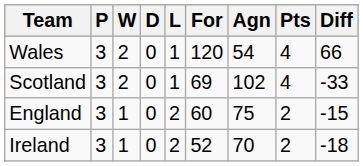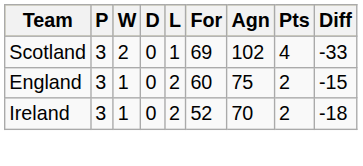- row: Wales | 3 | 2 | 0 | 1 | 120 | 54 | 4 | 66
